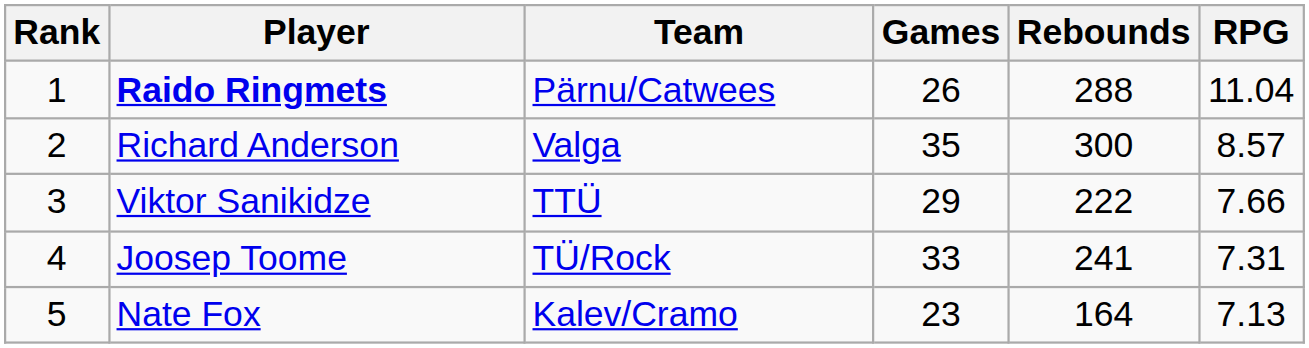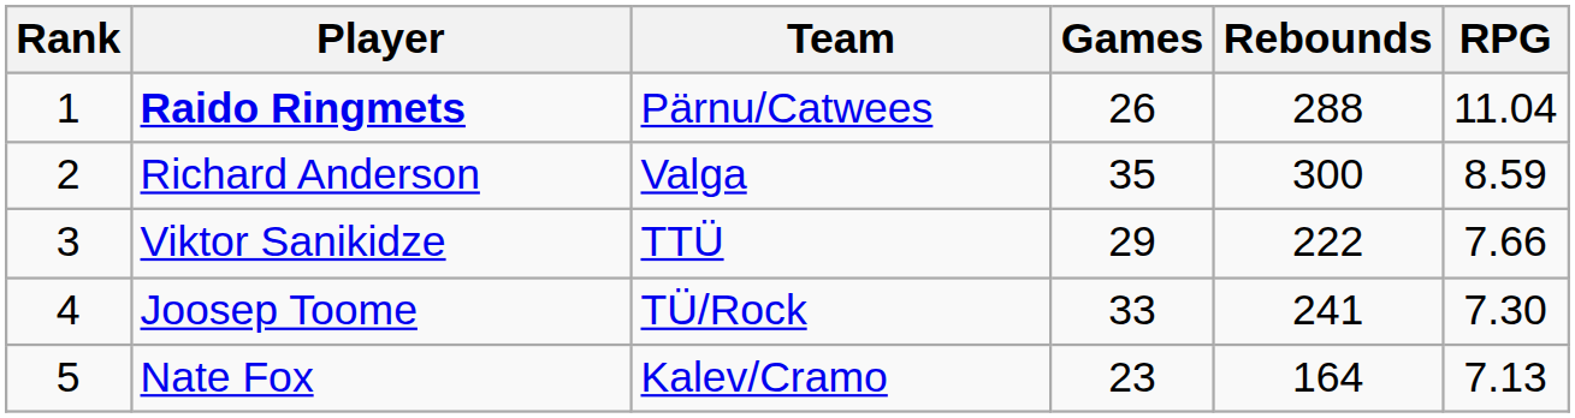Richard Anderson | RPG: 8.57 -> 8.59
Joosep Toome | RPG: 7.31 -> 7.30
